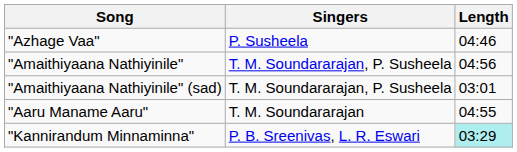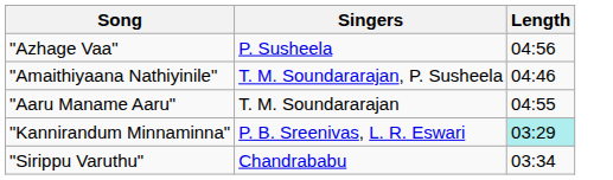"Azhage Vaa" | Length: 04:46 -> 04:56
"Amaithiyaana Nathiyinile" | Length: 04:56 -> 04:46
- row: "Amaithiyaana Nathiyinile" (sad) | T. M. Soundararajan, P. Susheela | 03:01
+ row: "Sirippu Varuthu" | Chandrababu | 03:34
